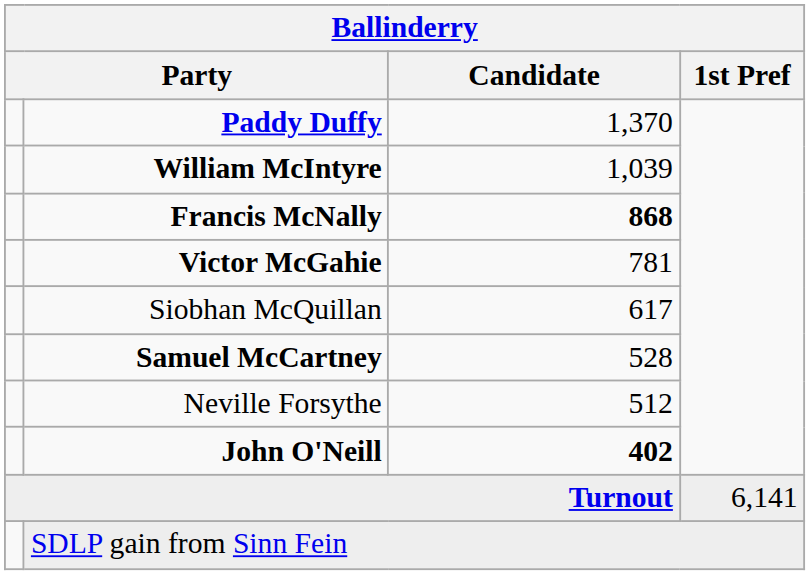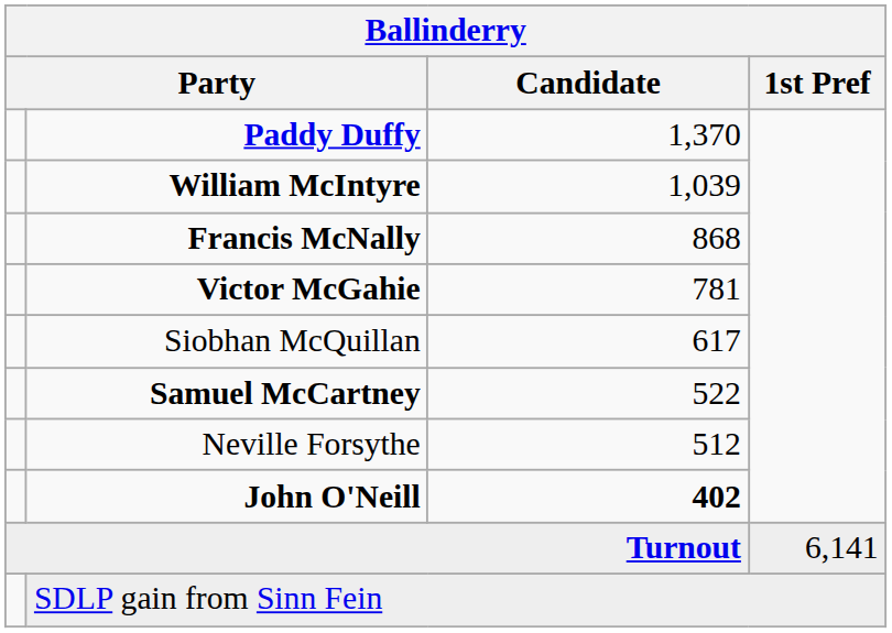Francis McNally | Candidate: bold -> normal
Samuel McCartney | Candidate: 528 -> 522
